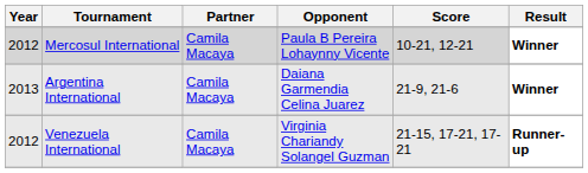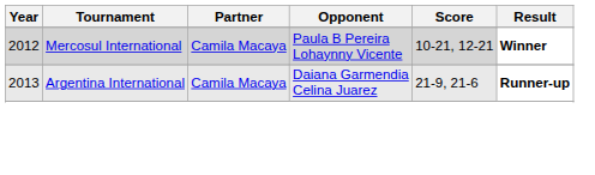Argentina International | Result: Winner -> Runner-up
- row: 2012 | Venezuela International | Camila Macaya | Virginia Chariandy Solangel Guzman | 21-15, 17-21, 17-21 | Runner-up
